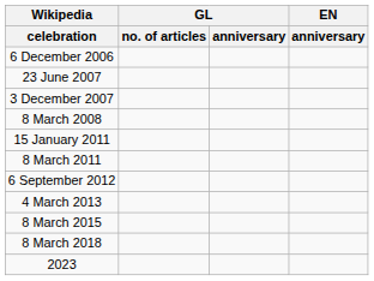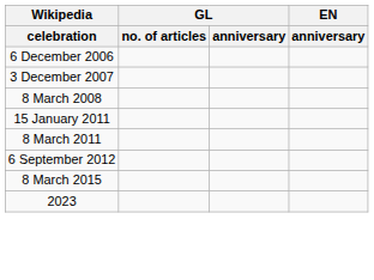- row: 23 June 2007
- row: 4 March 2013
- row: 8 March 2018
